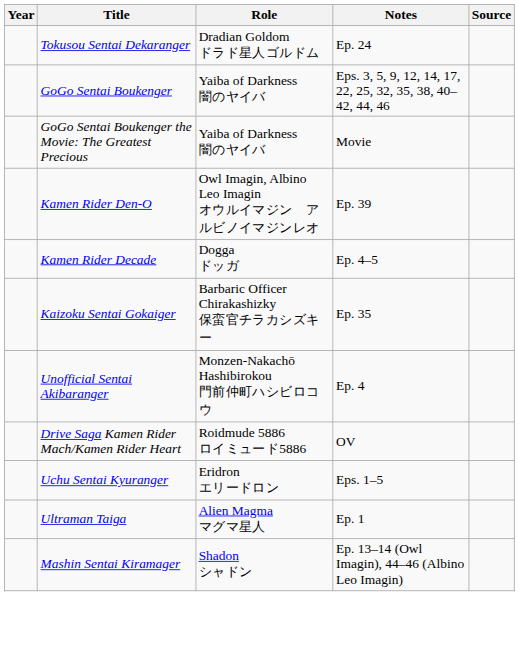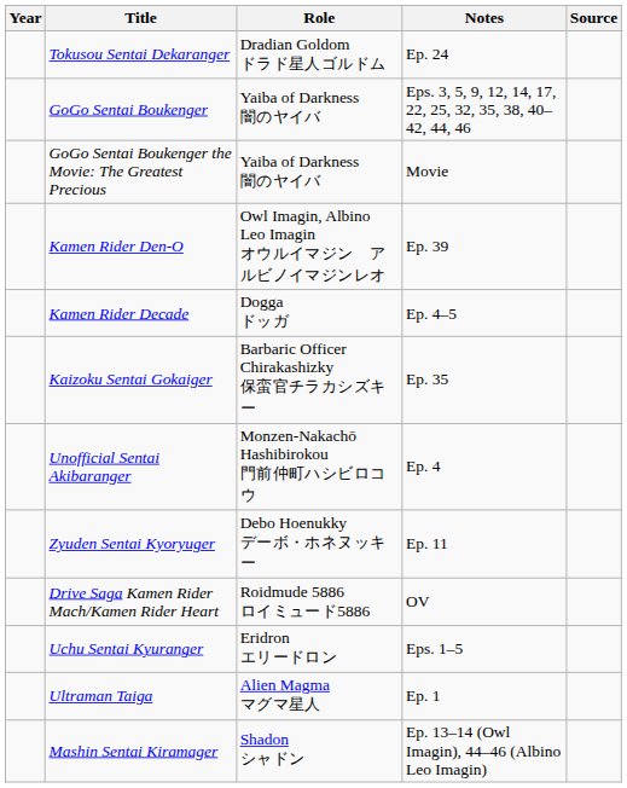+ row: Zyuden Sentai Kyoryuger | Debo Hoenukky デーボ・ホネヌッキー | Ep. 11
